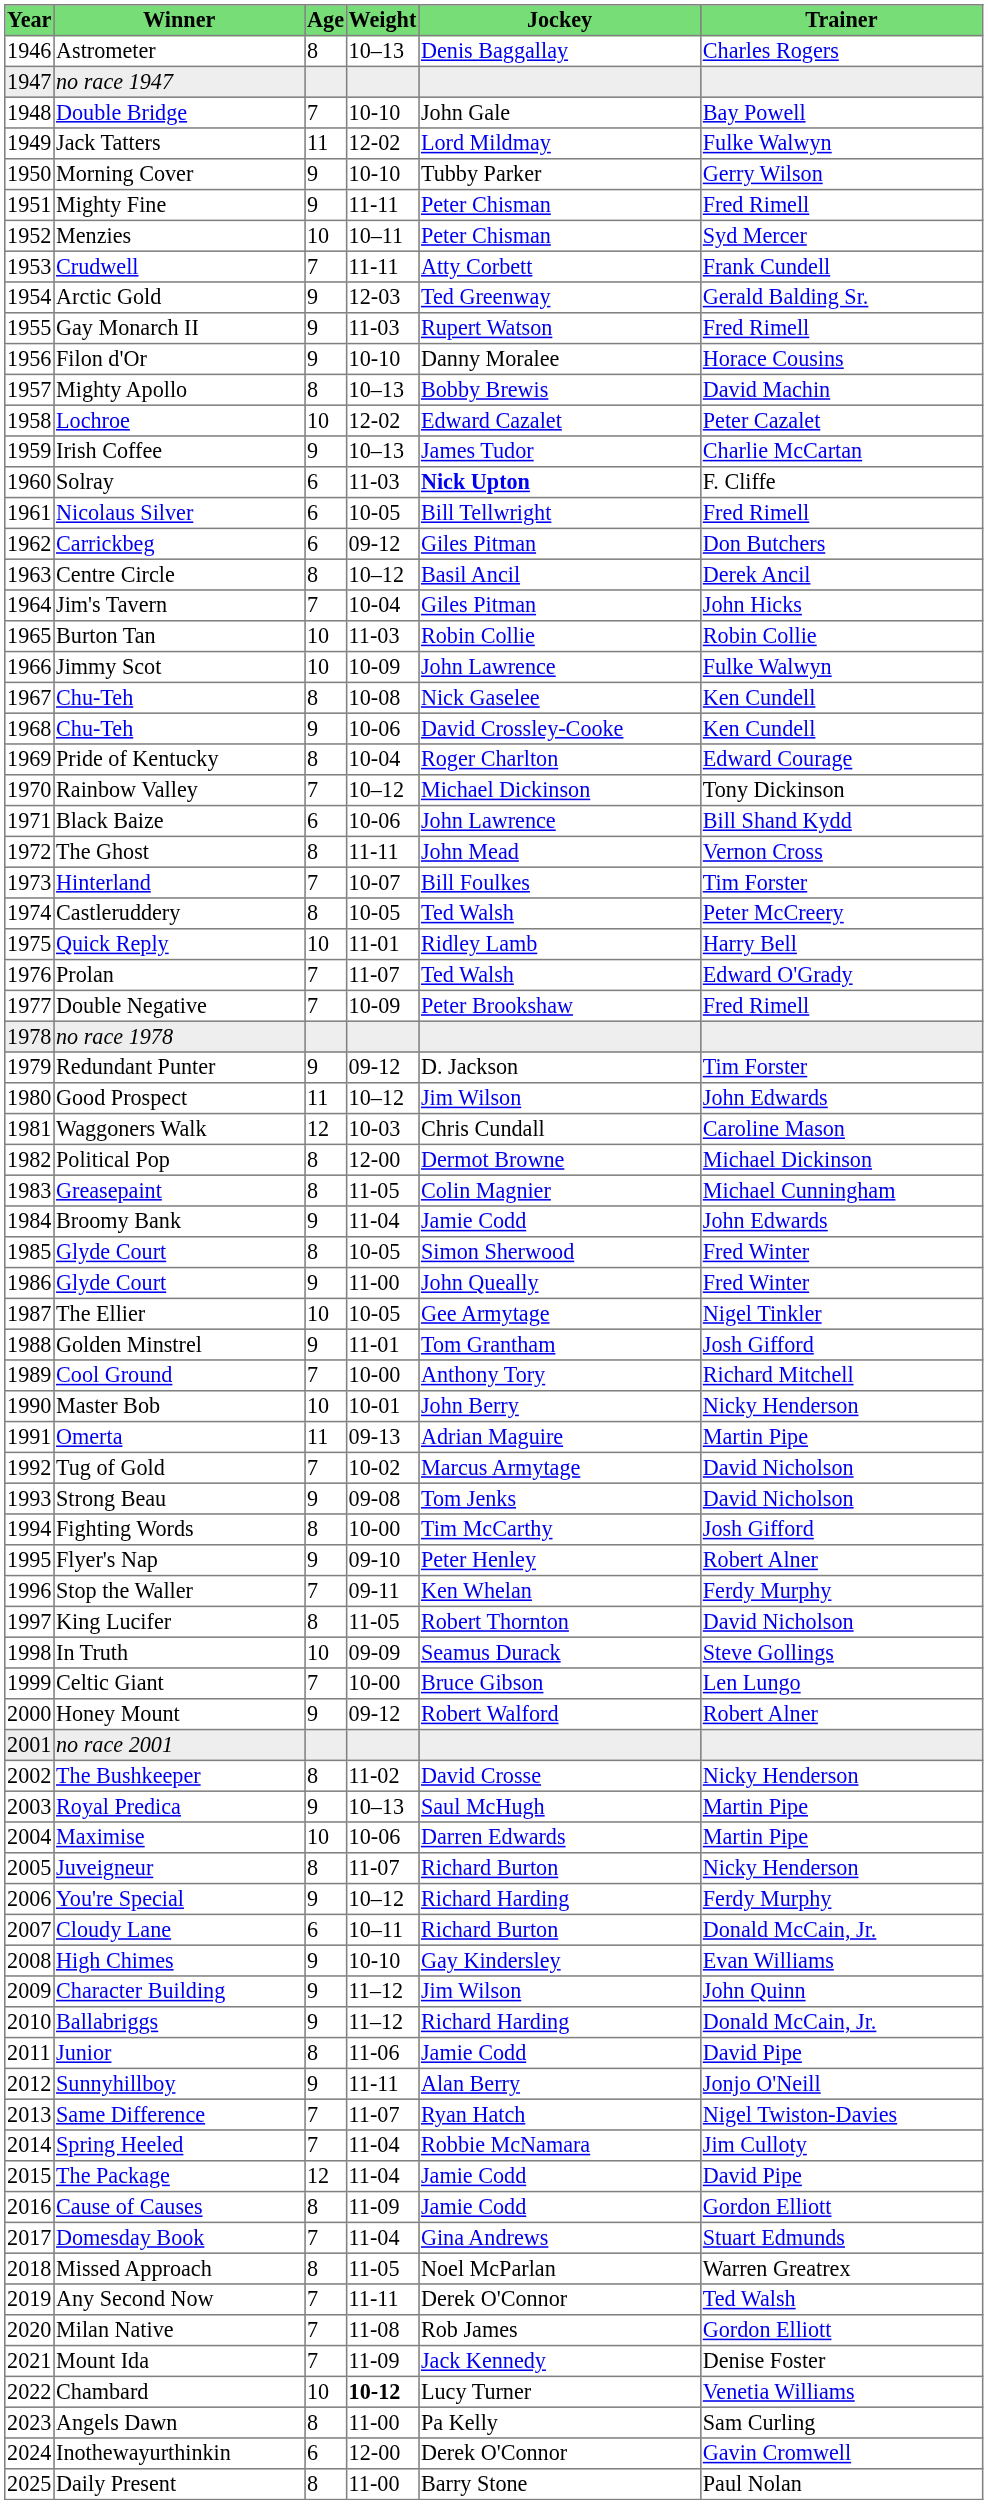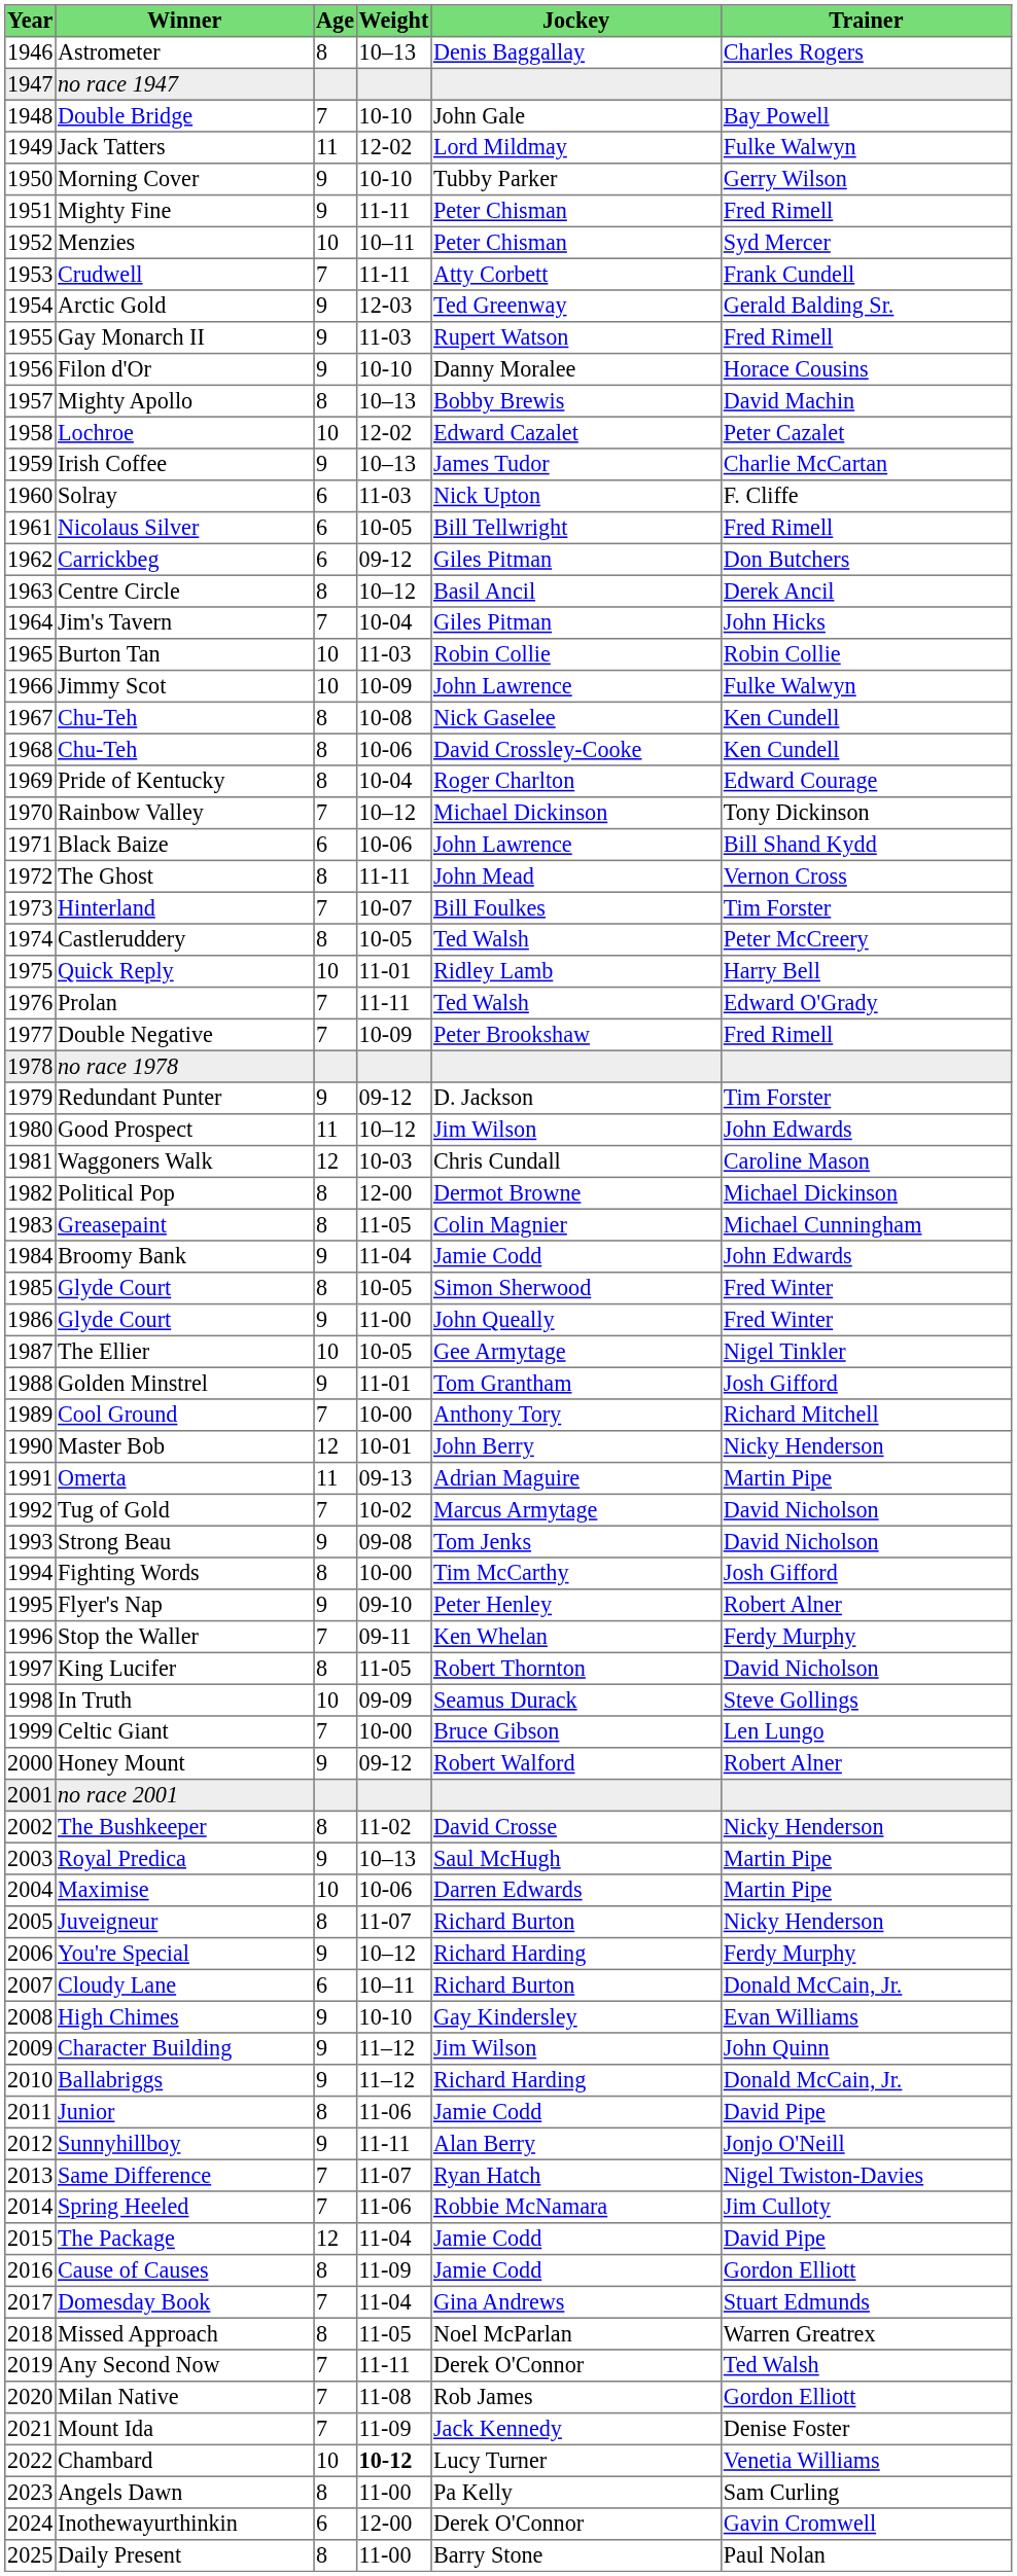Solray | Jockey: bold -> normal
1968 / Chu-Teh | Age: 9 -> 8
Prolan | Weight: 11-07 -> 11-11
Master Bob | Age: 10 -> 12
Spring Heeled | Weight: 11-04 -> 11-06
